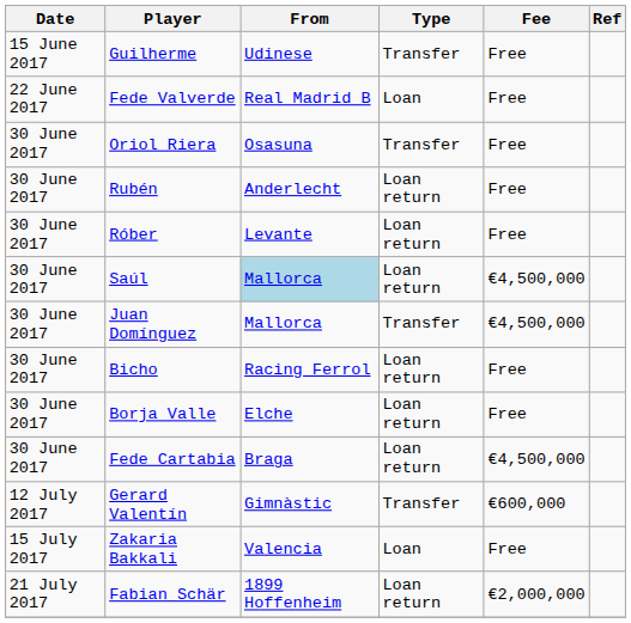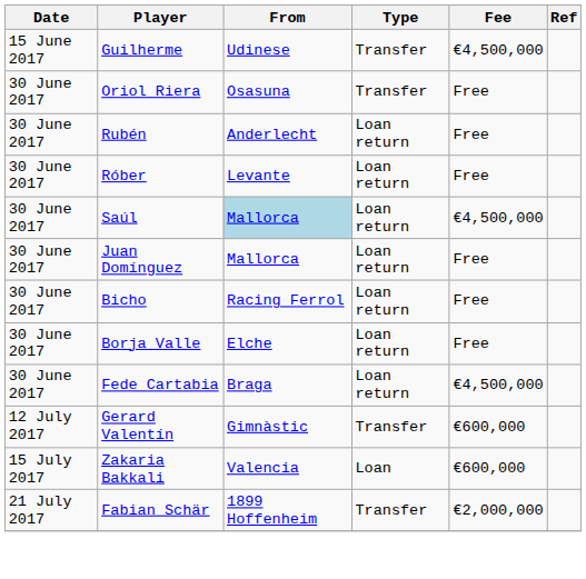Guilherme | Fee: Free -> €4,500,000
- row: 22 June 2017 | Fede Valverde | Real Madrid B | Loan | Free
Juan Domínguez | Type: Transfer -> Loan return
Juan Domínguez | Fee: €4,500,000 -> Free
Zakaria Bakkali | Fee: Free -> €600,000
Fabian Schär | Type: Loan return -> Transfer
